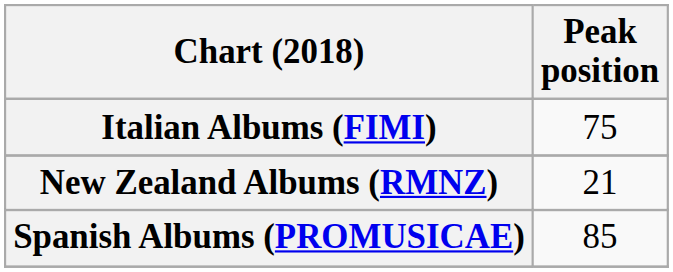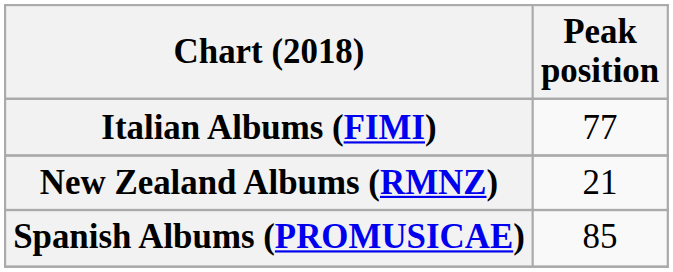Italian Albums (FIMI) | Peak position: 75 -> 77
